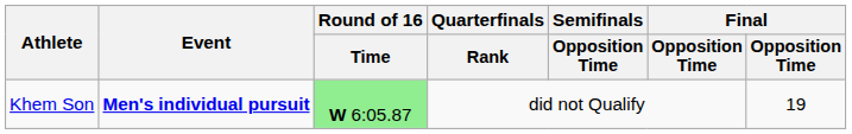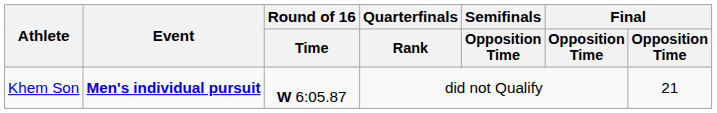Khem Son | Round of 16 / Time: lightgreen background -> no background
Khem Son | column 7: 19 -> 21
